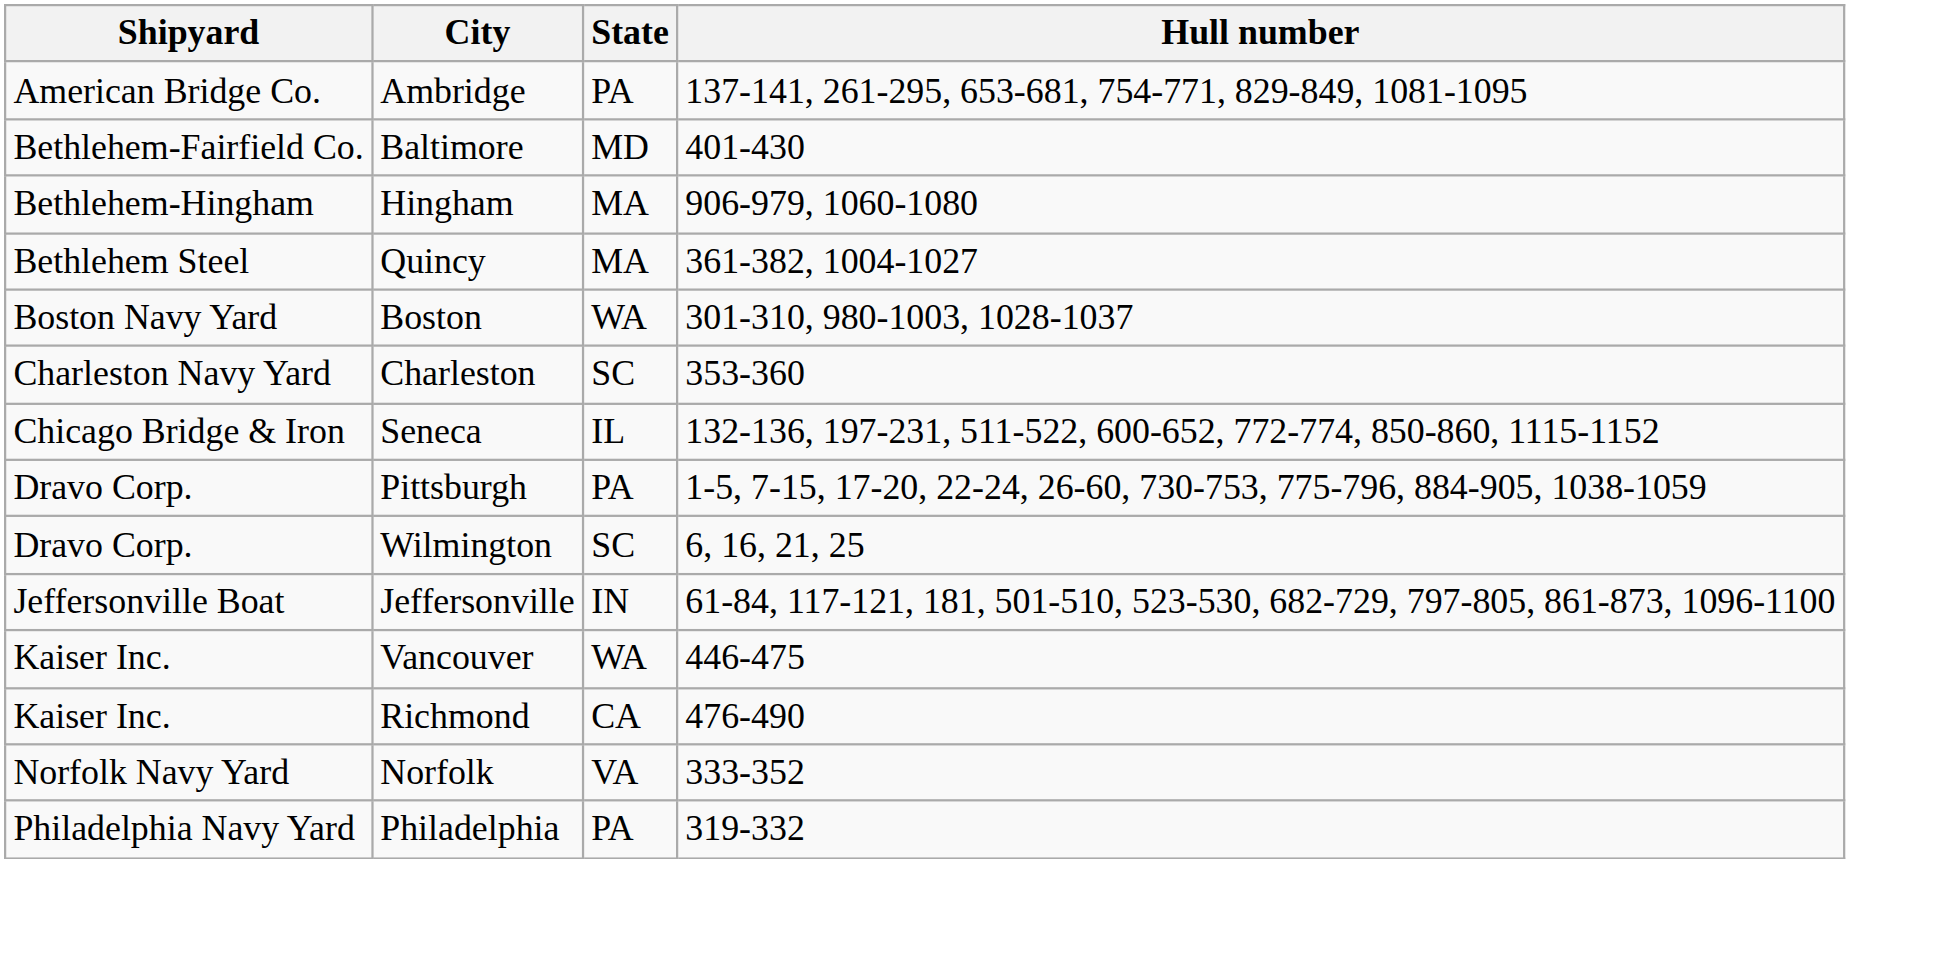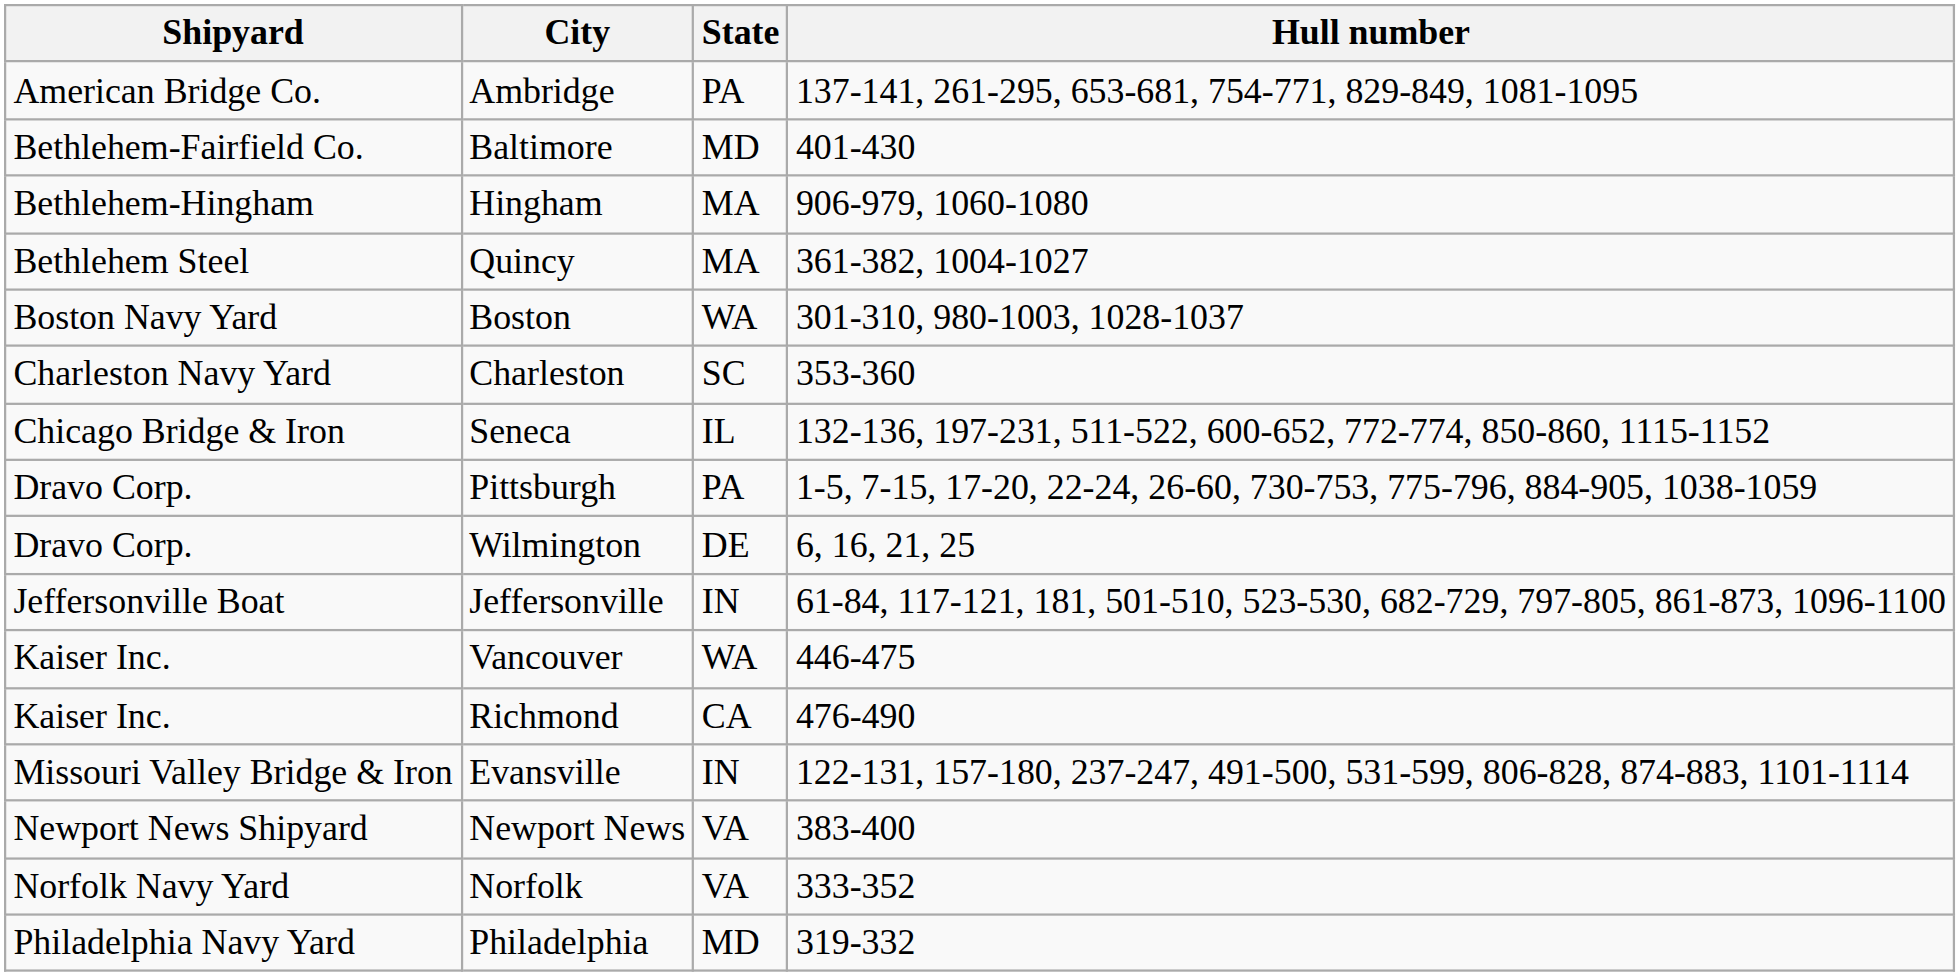Wilmington | State: SC -> DE
+ row: Missouri Valley Bridge & Iron | Evansville | IN | 122-131, 157-180, 237-247, 491-500, 531-599, 806-828, 874-883, 1101-1114
+ row: Newport News Shipyard | Newport News | VA | 383-400
Philadelphia | State: PA -> MD
